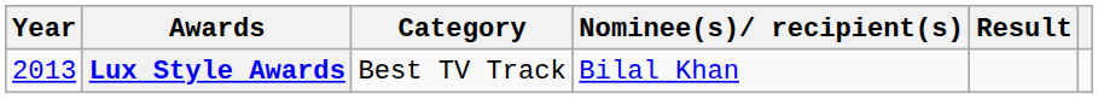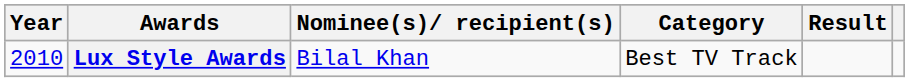columns swapped: Category <-> Nominee(s)/ recipient(s)
Lux Style Awards | Year: 2013 -> 2010
